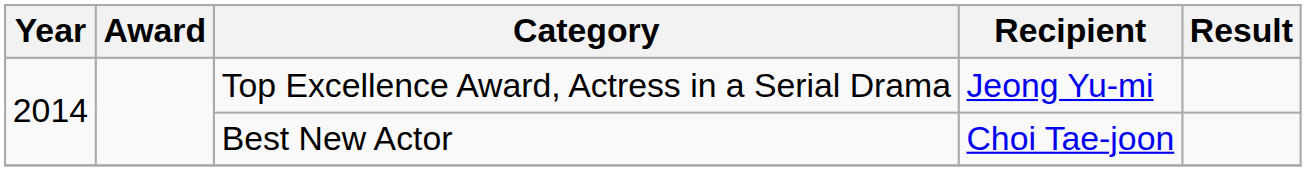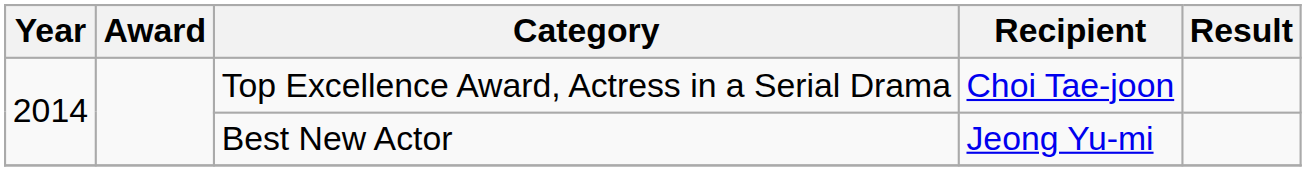Top Excellence Award, Actress in a Serial Drama | Recipient: Jeong Yu-mi -> Choi Tae-joon
Best New Actor | Recipient: Choi Tae-joon -> Jeong Yu-mi
